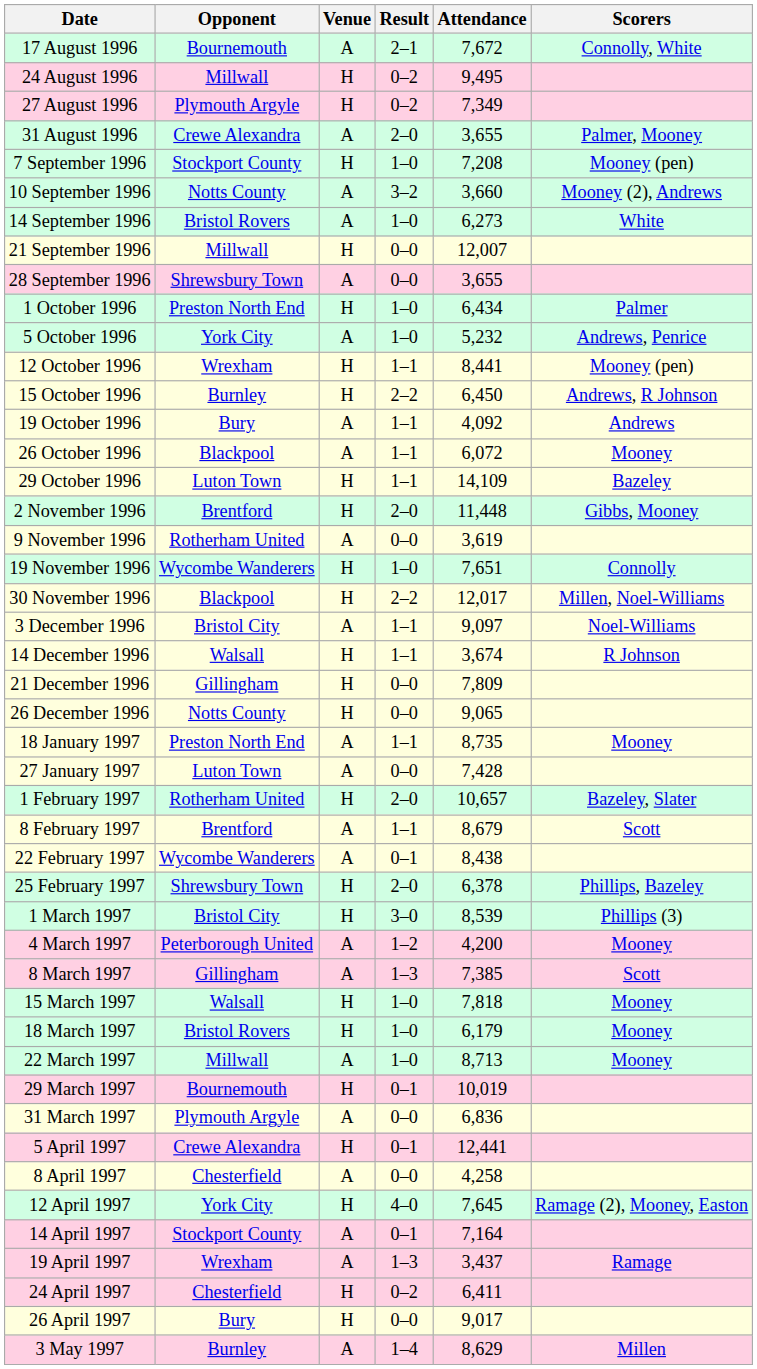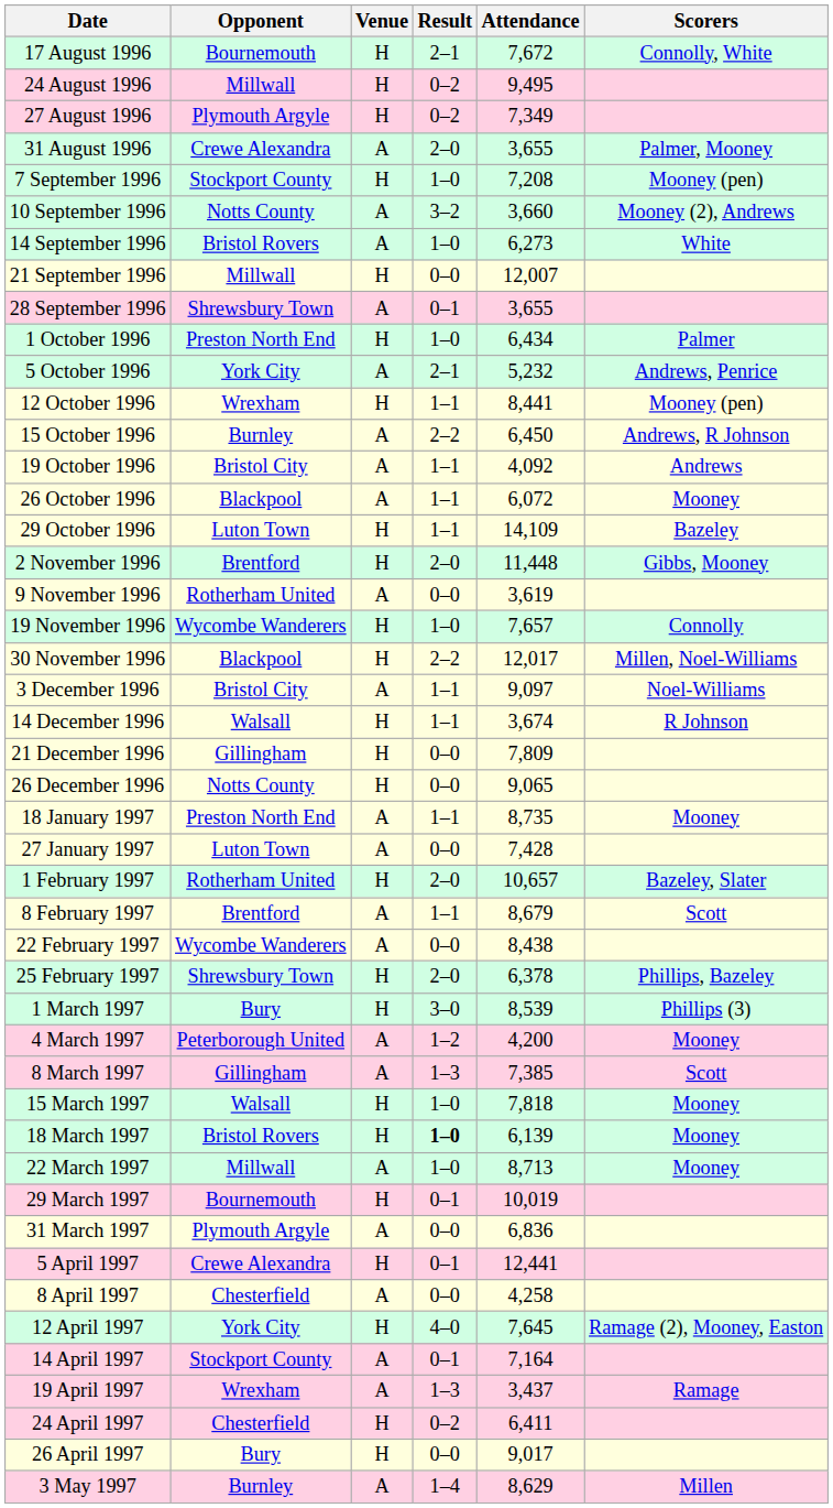17 August 1996 | Venue: A -> H
28 September 1996 | Result: 0–0 -> 0–1
5 October 1996 | Result: 1–0 -> 2–1
15 October 1996 | Venue: H -> A
19 October 1996 | Opponent: Bury -> Bristol City
19 November 1996 | Attendance: 7,651 -> 7,657
22 February 1997 | Result: 0–1 -> 0–0
1 March 1997 | Opponent: Bristol City -> Bury
18 March 1997 | Result: normal -> bold
18 March 1997 | Attendance: 6,179 -> 6,139
